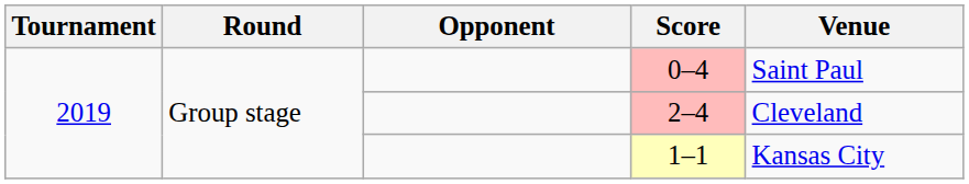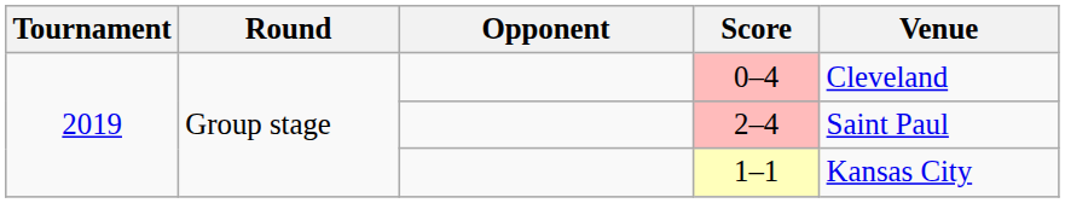0–4 | Venue: Saint Paul -> Cleveland
2–4 | Venue: Cleveland -> Saint Paul
